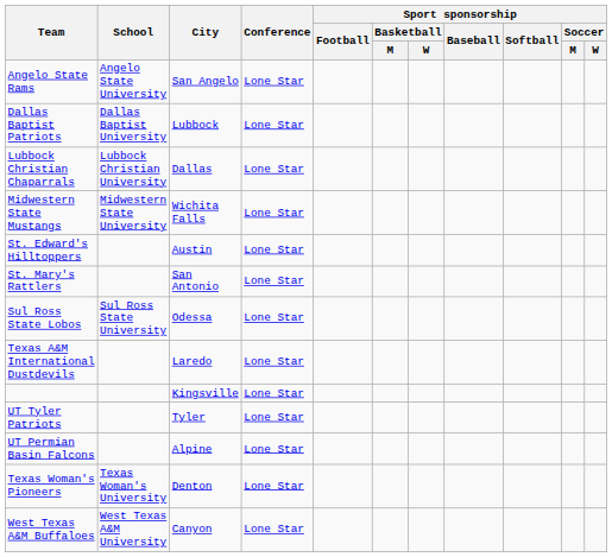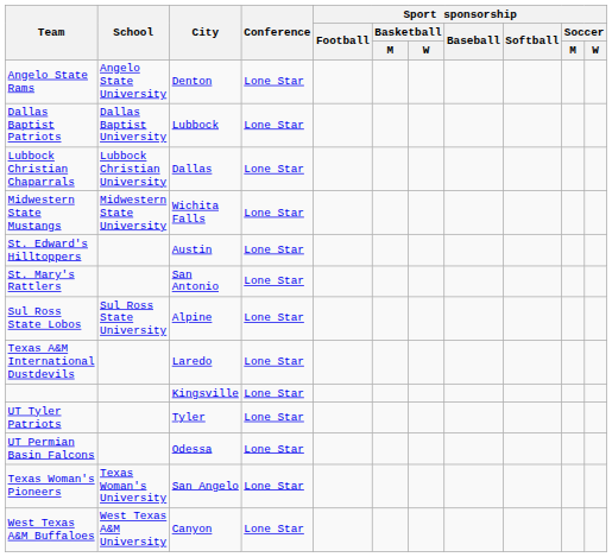Angelo State Rams | City: San Angelo -> Denton
Sul Ross State Lobos | City: Odessa -> Alpine
UT Permian Basin Falcons | City: Alpine -> Odessa
Texas Woman's Pioneers | City: Denton -> San Angelo
